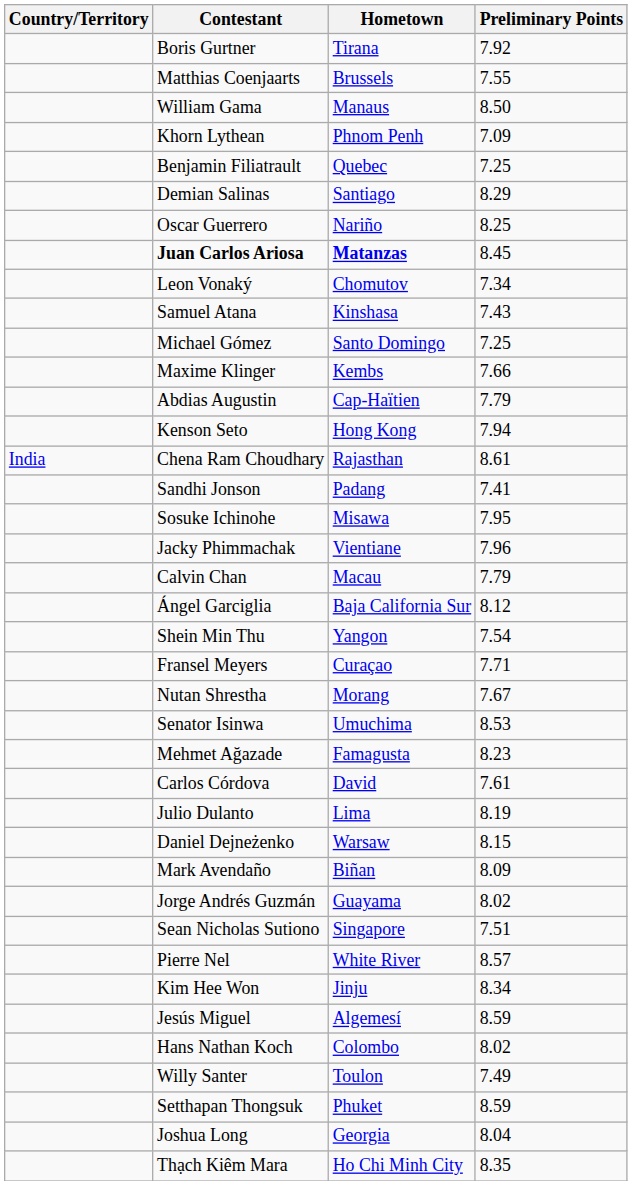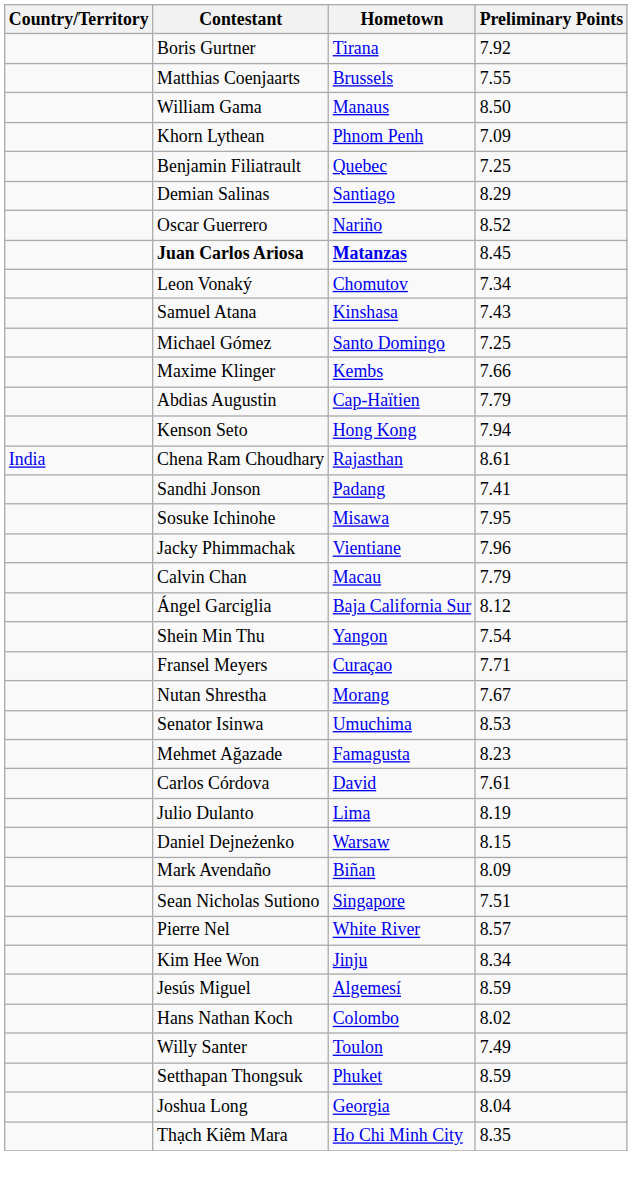Oscar Guerrero | Preliminary Points: 8.25 -> 8.52
- row: Jorge Andrés Guzmán | Guayama | 8.02
